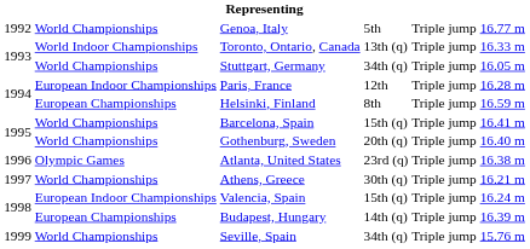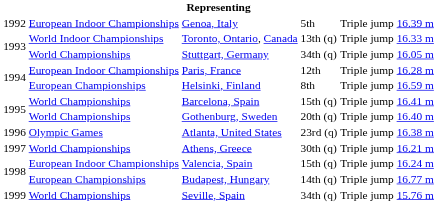Genoa, Italy | column 2: World Championships -> European Indoor Championships
Genoa, Italy | column 6: 16.77 m -> 16.39 m
Budapest, Hungary | column 6: 16.39 m -> 16.77 m
